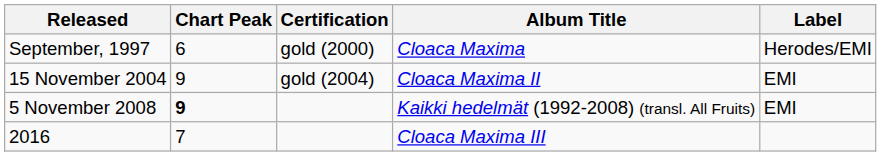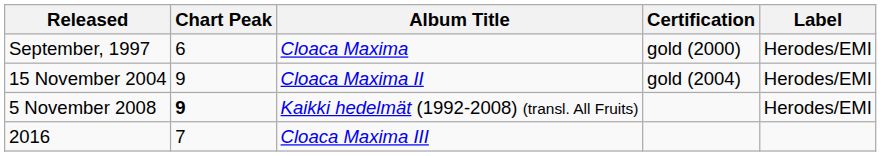columns swapped: Certification <-> Album Title
15 November 2004 | Label: EMI -> Herodes/EMI
5 November 2008 | Label: EMI -> Herodes/EMI
